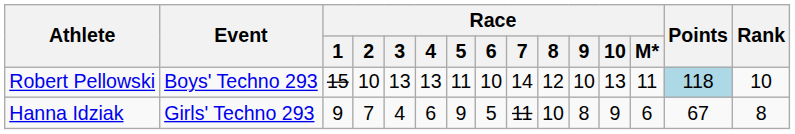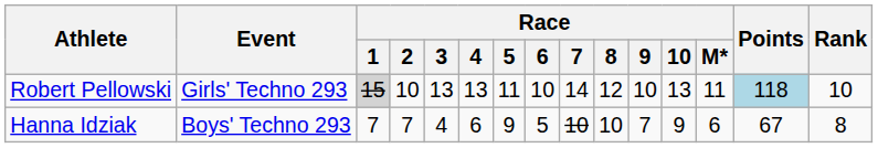Robert Pellowski | Event: Boys' Techno 293 -> Girls' Techno 293
Robert Pellowski | Race / 1: no background -> lightgrey background
Hanna Idziak | Event: Girls' Techno 293 -> Boys' Techno 293
Hanna Idziak | Race / 1: 9 -> 7
Hanna Idziak | Race / 7: 11 -> 10
Hanna Idziak | Race / 9: 8 -> 7
